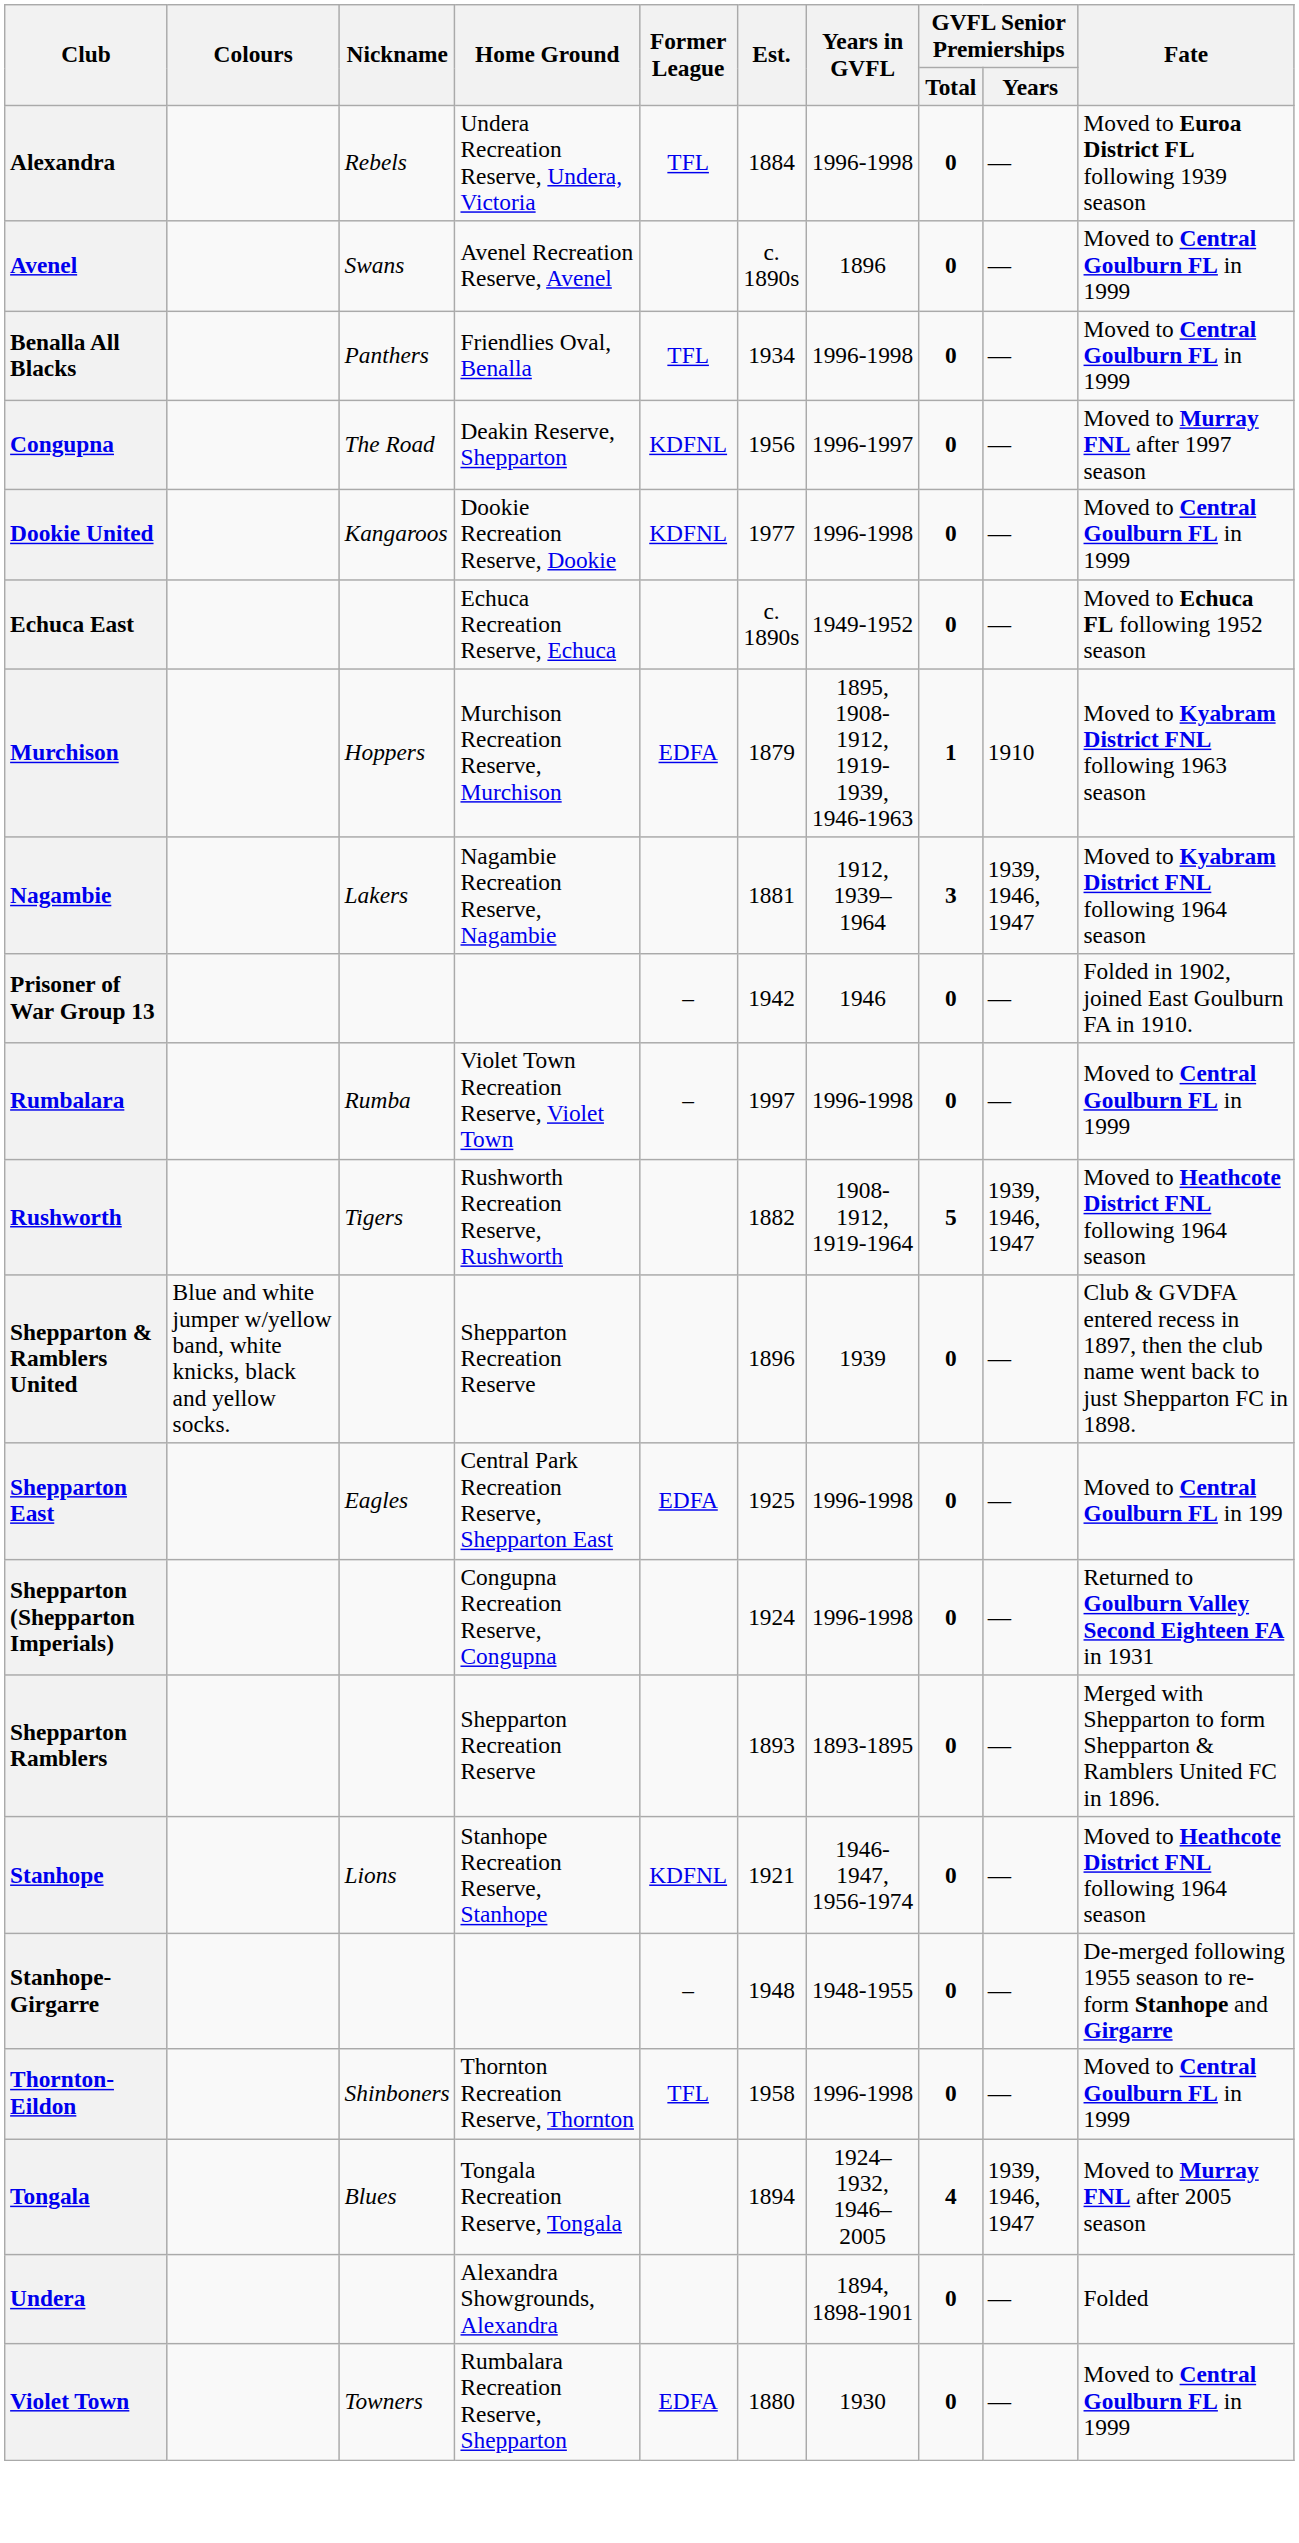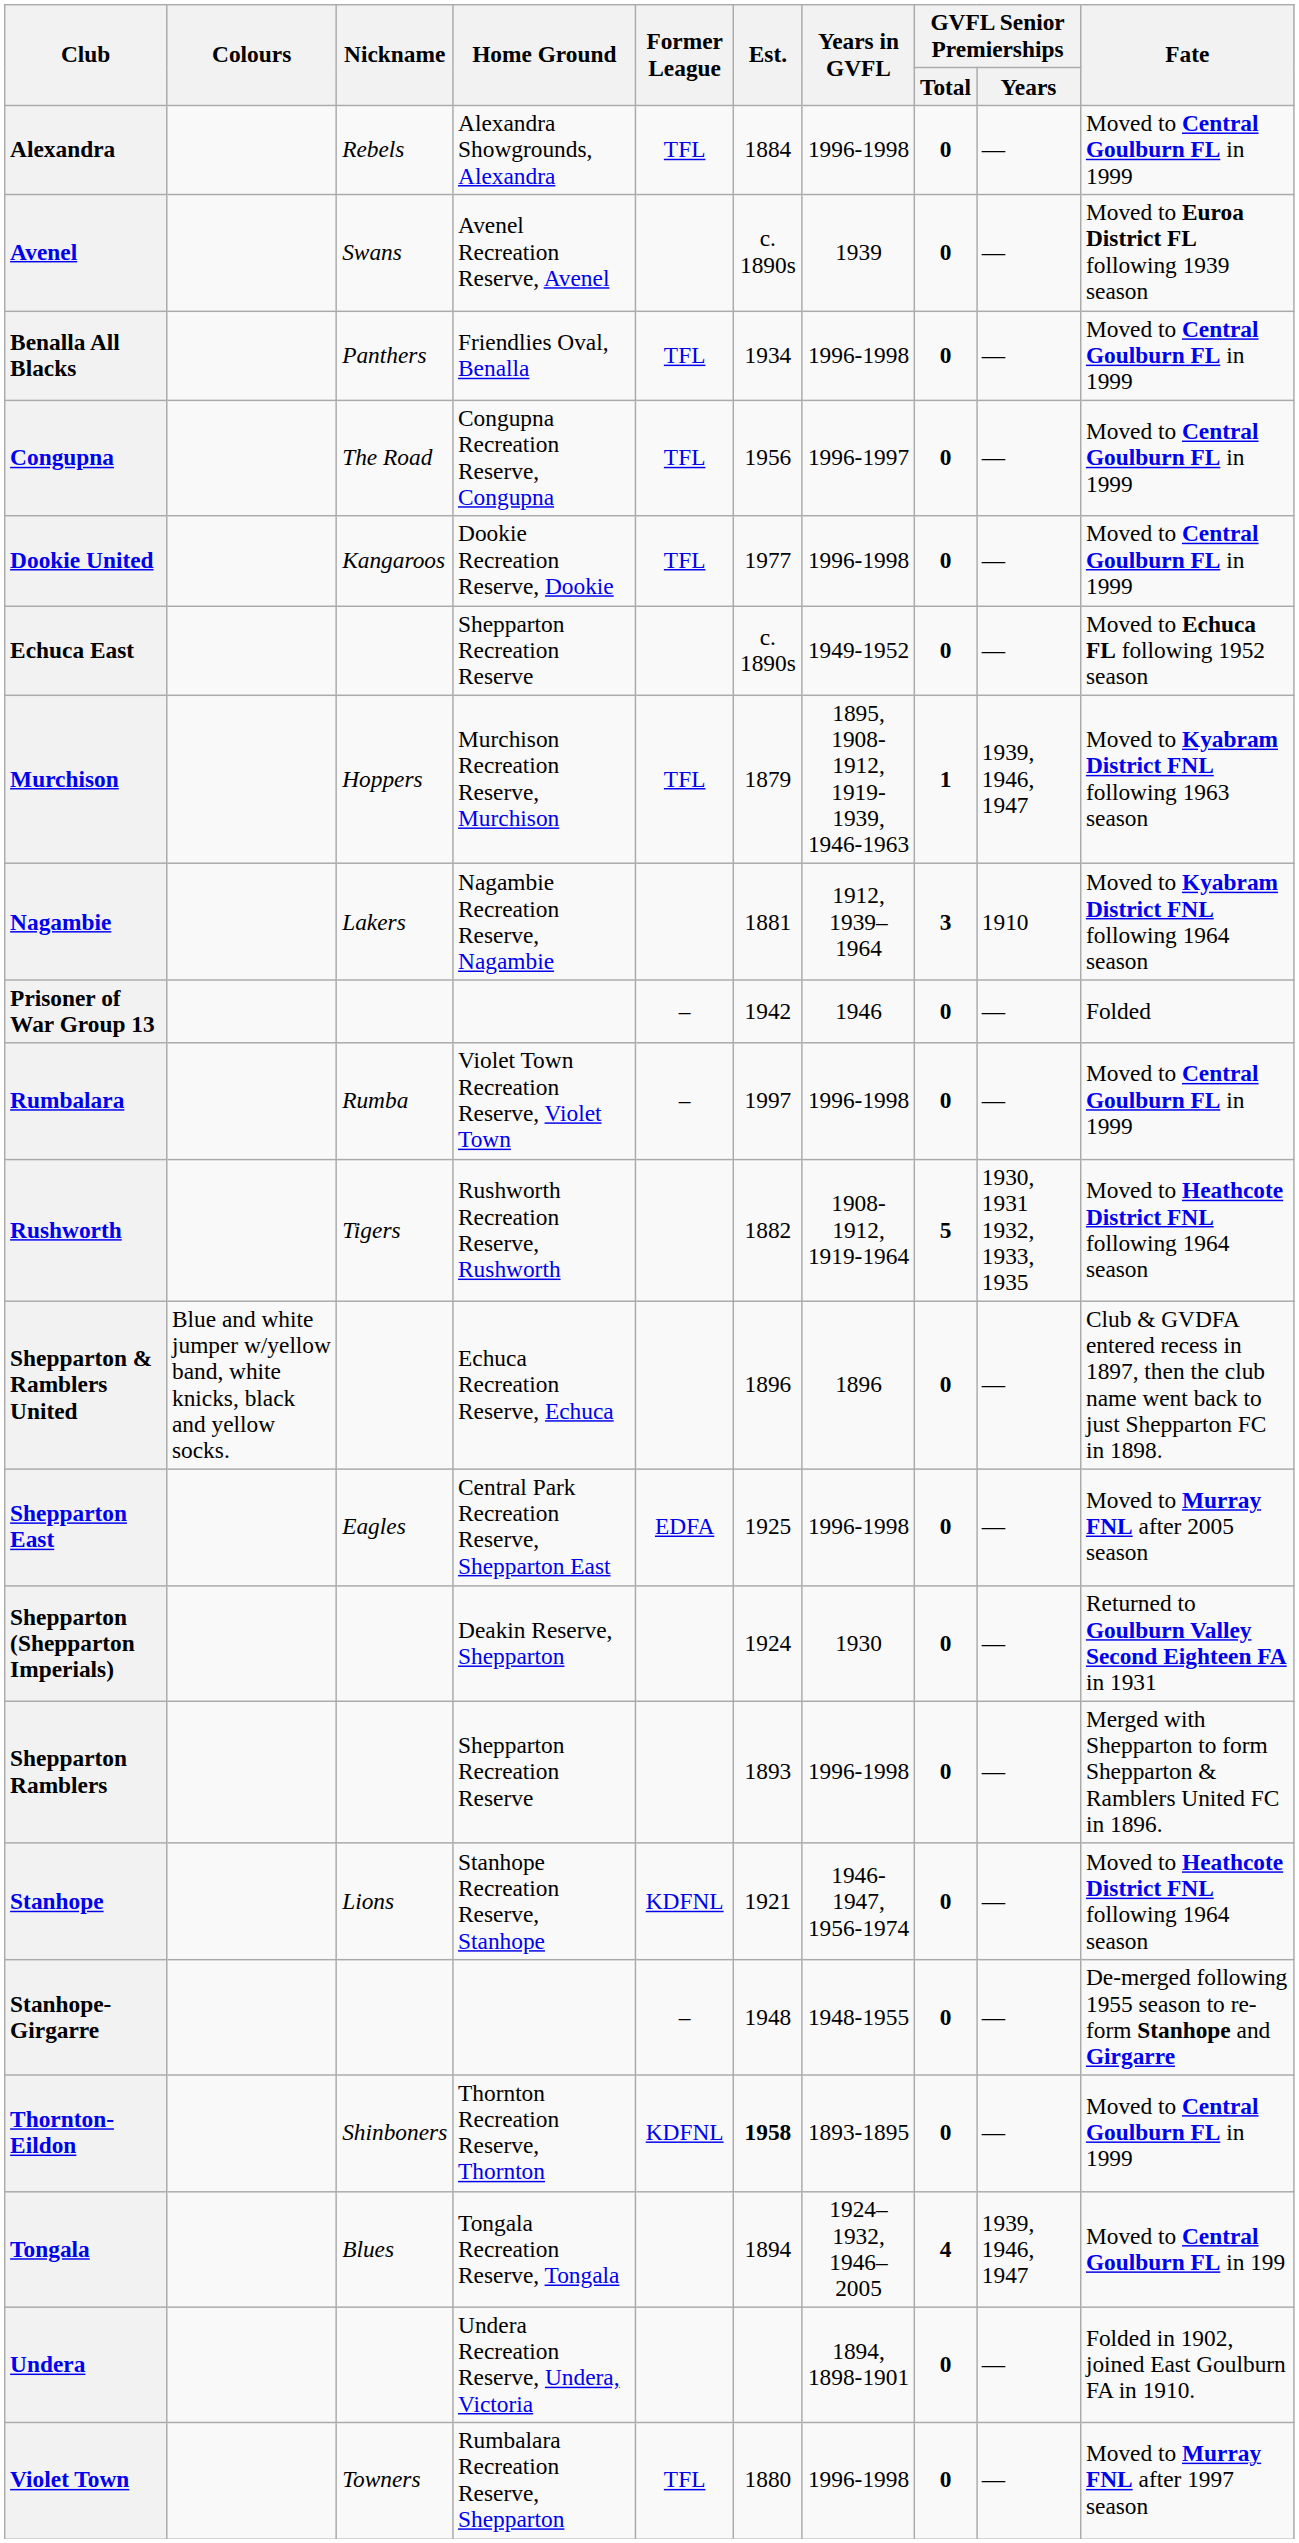Alexandra | Home Ground: Undera Recreation Reserve, Undera, Victoria -> Alexandra Showgrounds, Alexandra
Alexandra | Fate: Moved to Euroa District FL following 1939 season -> Moved to Central Goulburn FL in 1999
Avenel | Years in GVFL: 1896 -> 1939
Avenel | Fate: Moved to Central Goulburn FL in 1999 -> Moved to Euroa District FL following 1939 season
Congupna | Home Ground: Deakin Reserve, Shepparton -> Congupna Recreation Reserve, Congupna
Congupna | Former League: KDFNL -> TFL
Congupna | Fate: Moved to Murray FNL after 1997 season -> Moved to Central Goulburn FL in 1999
Dookie United | Former League: KDFNL -> TFL
Echuca East | Home Ground: Echuca Recreation Reserve, Echuca -> Shepparton Recreation Reserve
Murchison | Former League: EDFA -> TFL
Murchison | GVFL Senior Premierships / Years: 1910 -> 1939, 1946, 1947
Nagambie | GVFL Senior Premierships / Years: 1939, 1946, 1947 -> 1910
Prisoner of War Group 13 | Fate: Folded in 1902, joined East Goulburn FA in 1910. -> Folded
Rushworth | GVFL Senior Premierships / Years: 1939, 1946, 1947 -> 1930, 1931 1932, 1933, 1935
Shepparton & Ramblers United | Home Ground: Shepparton Recreation Reserve -> Echuca Recreation Reserve, Echuca
Shepparton & Ramblers United | Years in GVFL: 1939 -> 1896
Shepparton East | Fate: Moved to Central Goulburn FL in 199 -> Moved to Murray FNL after 2005 season
Shepparton (Shepparton Imperials) | Home Ground: Congupna Recreation Reserve, Congupna -> Deakin Reserve, Shepparton
Shepparton (Shepparton Imperials) | Years in GVFL: 1996-1998 -> 1930
Shepparton Ramblers | Years in GVFL: 1893-1895 -> 1996-1998
Thornton-Eildon | Former League: TFL -> KDFNL
Thornton-Eildon | Est.: normal -> bold
Thornton-Eildon | Years in GVFL: 1996-1998 -> 1893-1895
Tongala | Fate: Moved to Murray FNL after 2005 season -> Moved to Central Goulburn FL in 199
Undera | Home Ground: Alexandra Showgrounds, Alexandra -> Undera Recreation Reserve, Undera, Victoria
Undera | Fate: Folded -> Folded in 1902, joined East Goulburn FA in 1910.
Violet Town | Former League: EDFA -> TFL
Violet Town | Years in GVFL: 1930 -> 1996-1998
Violet Town | Fate: Moved to Central Goulburn FL in 1999 -> Moved to Murray FNL after 1997 season
